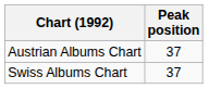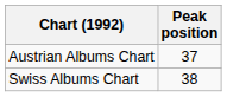Swiss Albums Chart | Peak position: 37 -> 38
